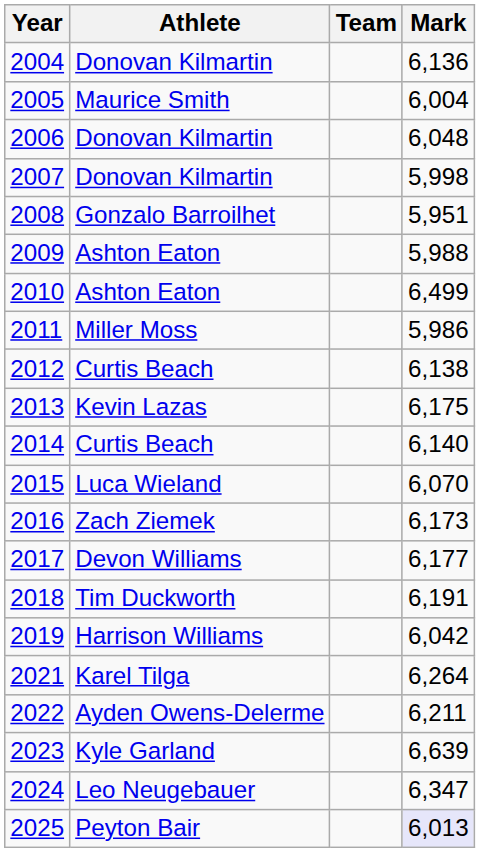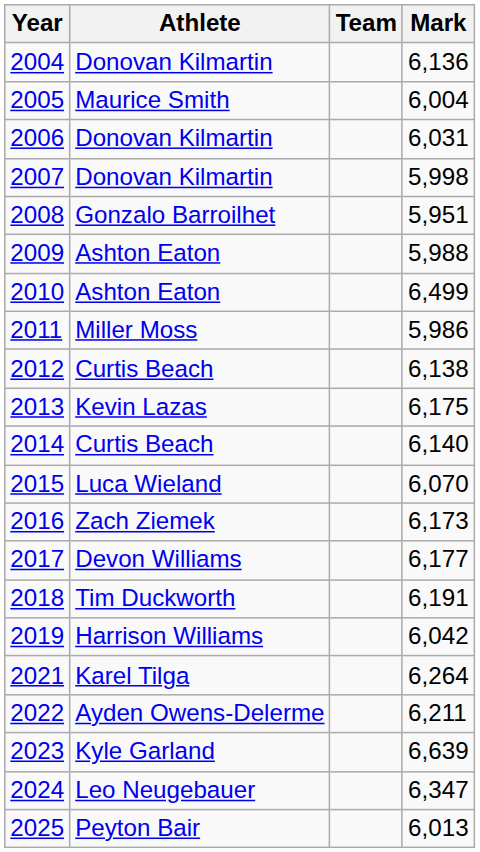2006 | Mark: 6,048 -> 6,031
2025 | Mark: lavender background -> no background
